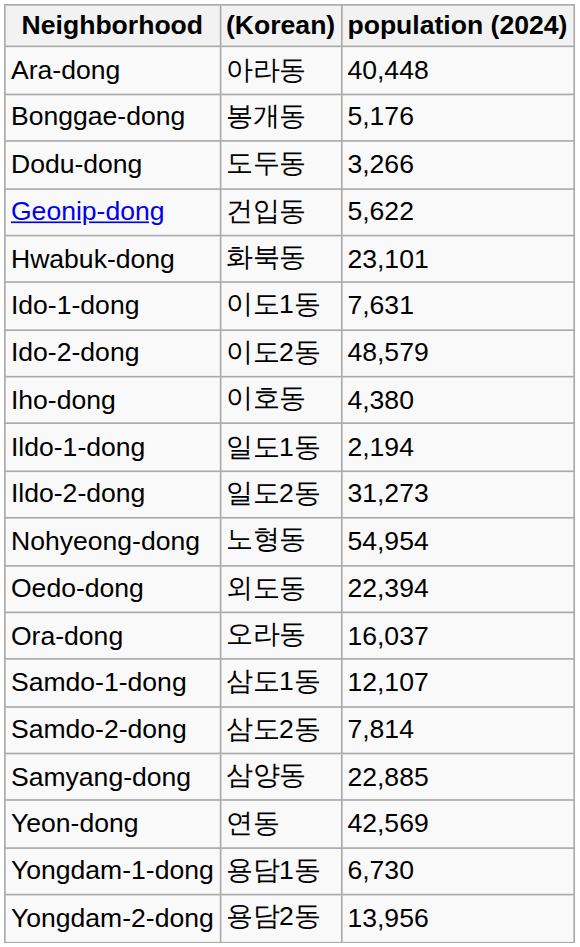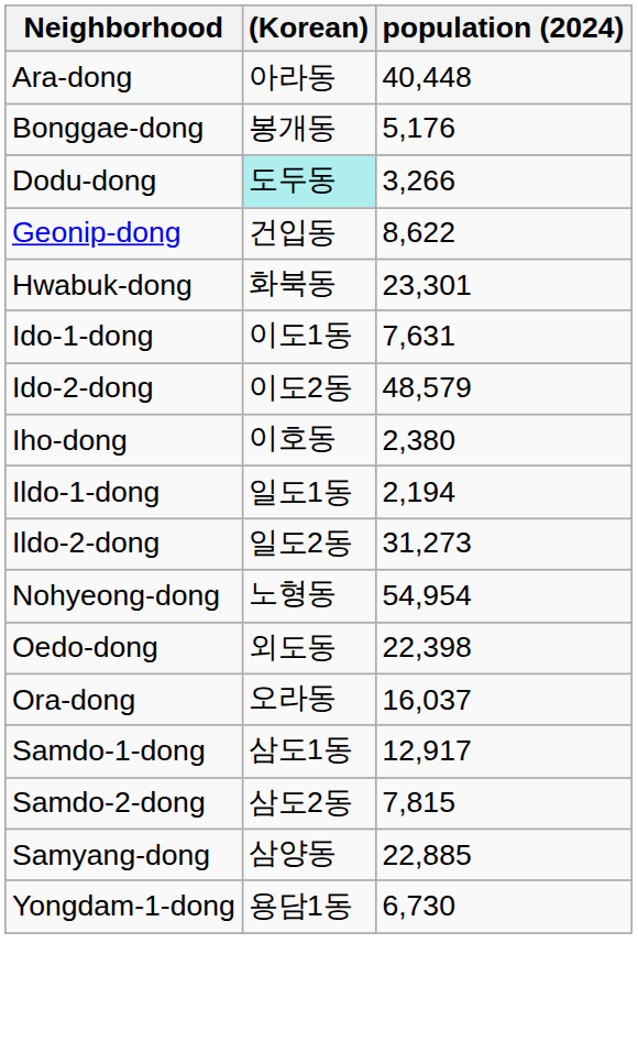Dodu-dong | (Korean): no background -> paleturquoise background
Geonip-dong | population (2024): 5,622 -> 8,622
Hwabuk-dong | population (2024): 23,101 -> 23,301
Iho-dong | population (2024): 4,380 -> 2,380
Oedo-dong | population (2024): 22,394 -> 22,398
Samdo-1-dong | population (2024): 12,107 -> 12,917
Samdo-2-dong | population (2024): 7,814 -> 7,815
- row: Yeon-dong | 연동 | 42,569
- row: Yongdam-2-dong | 용담2동 | 13,956
